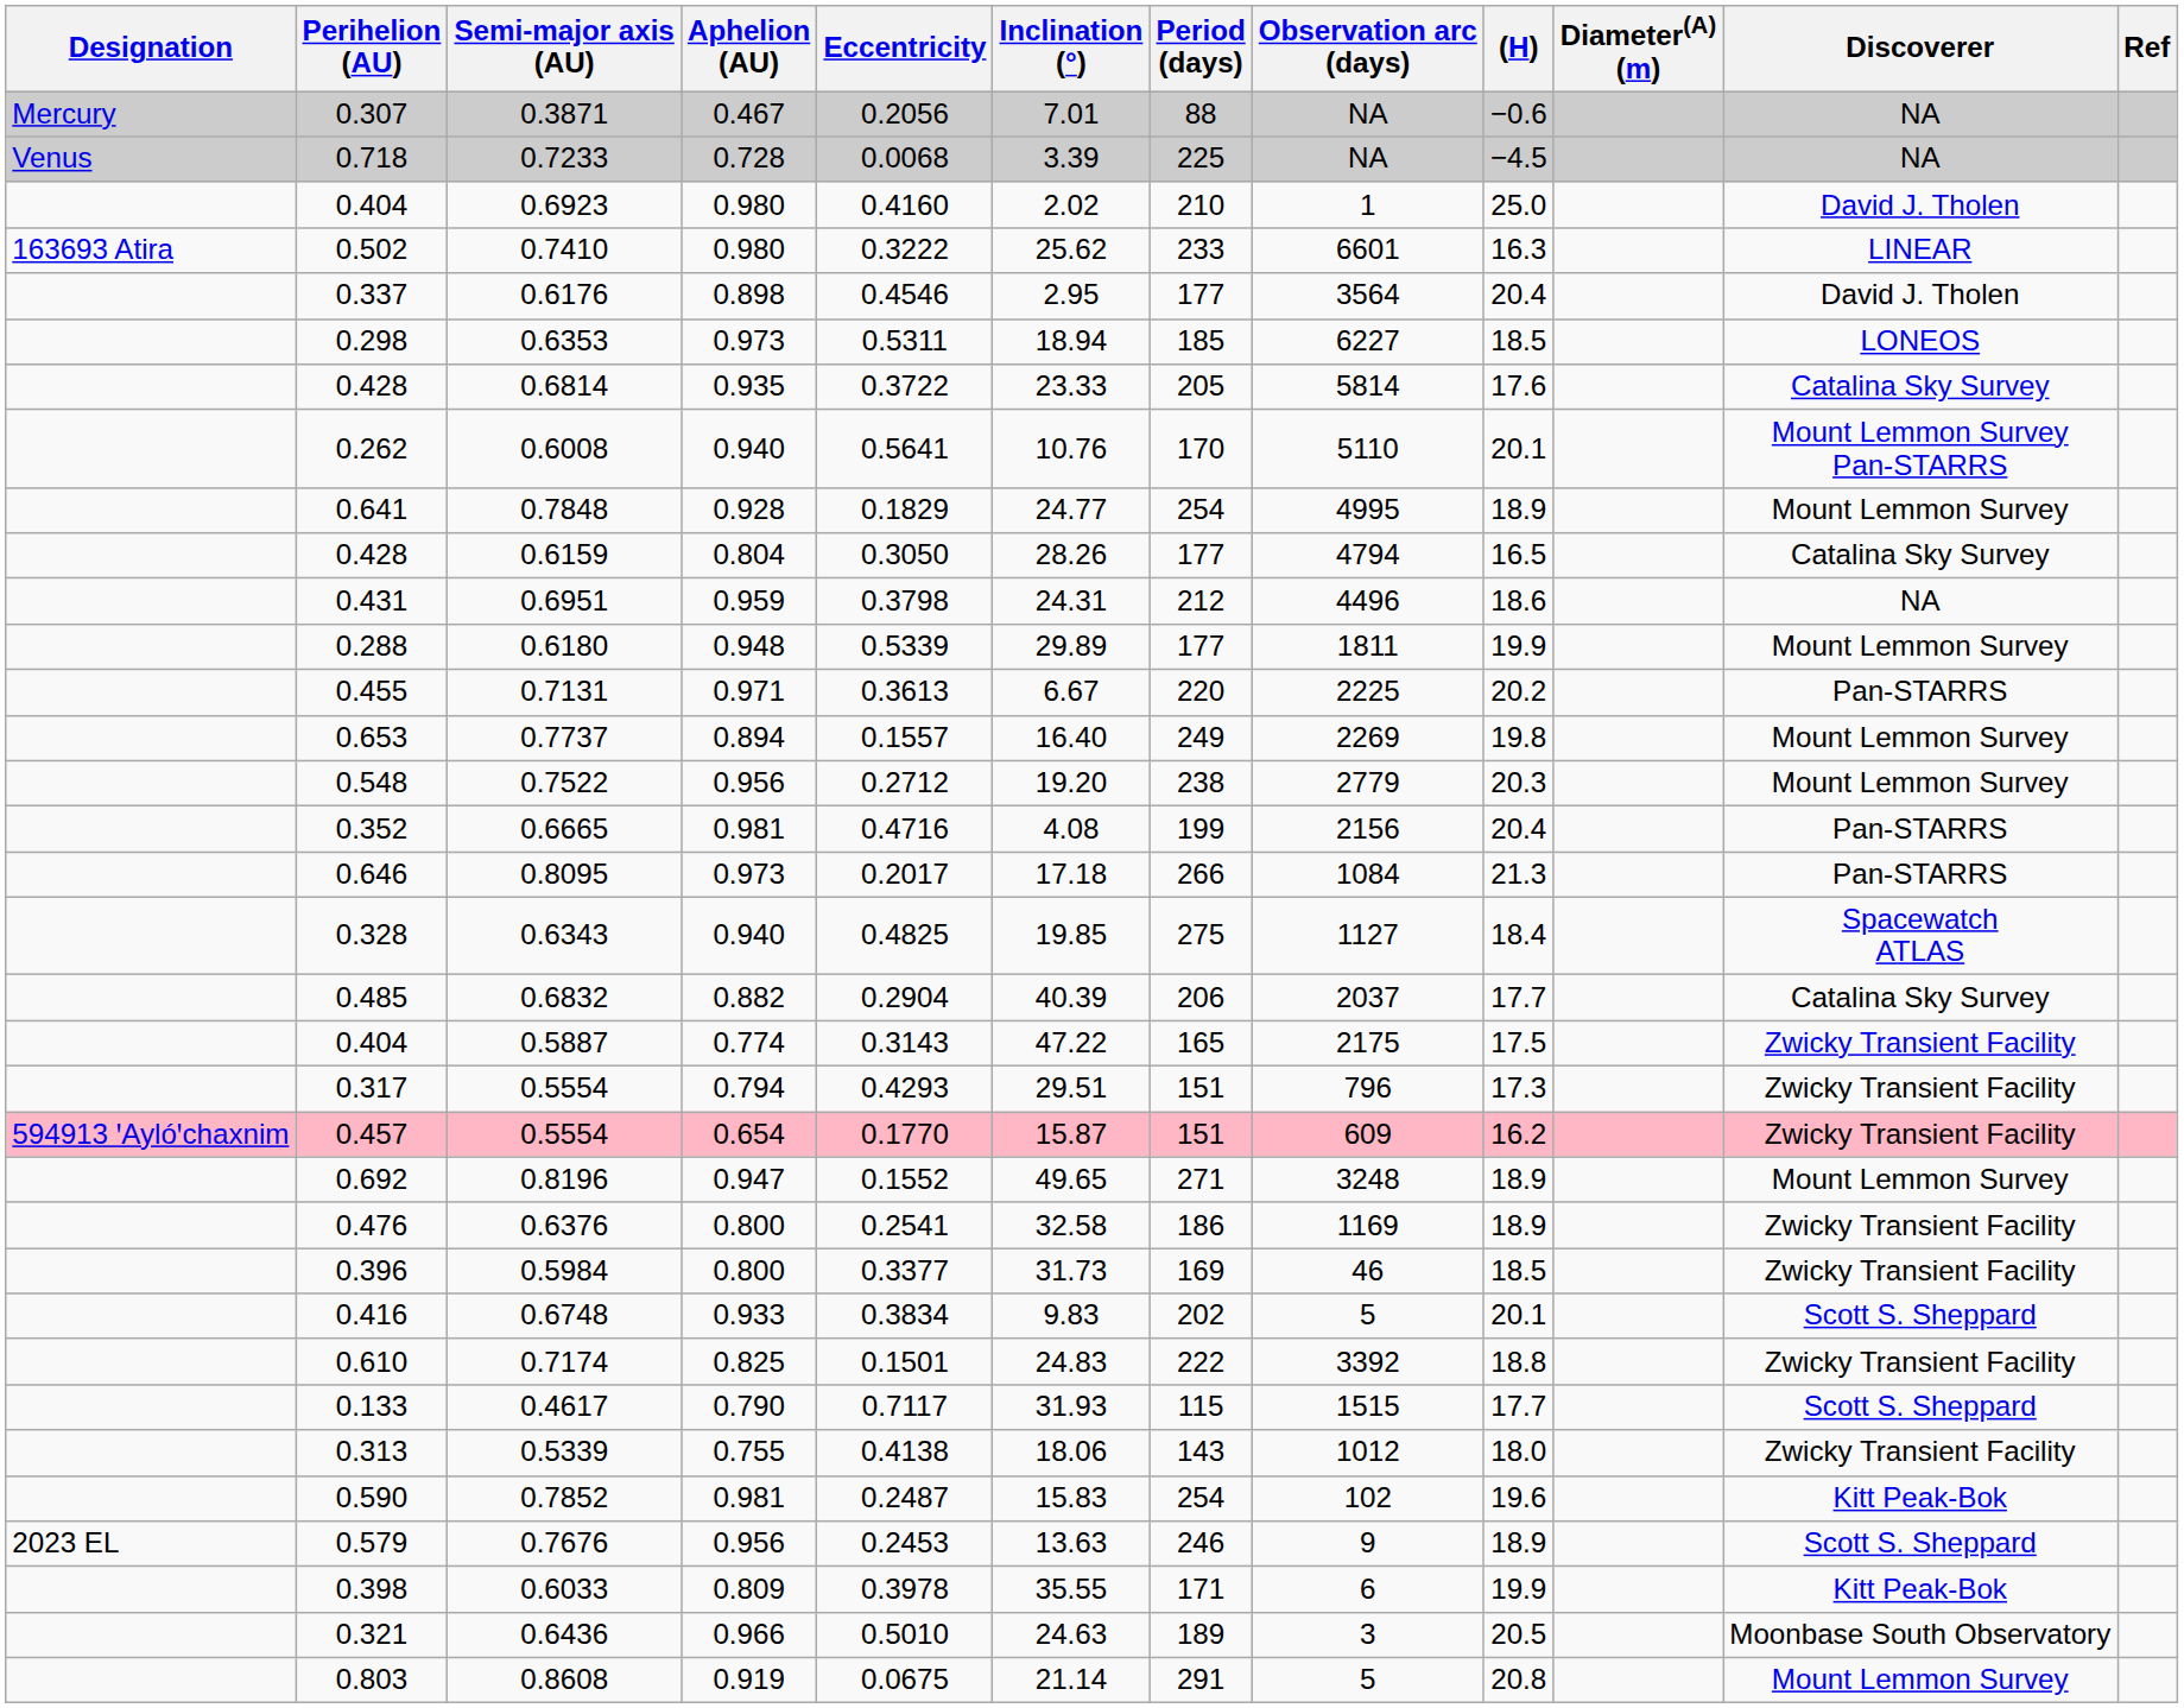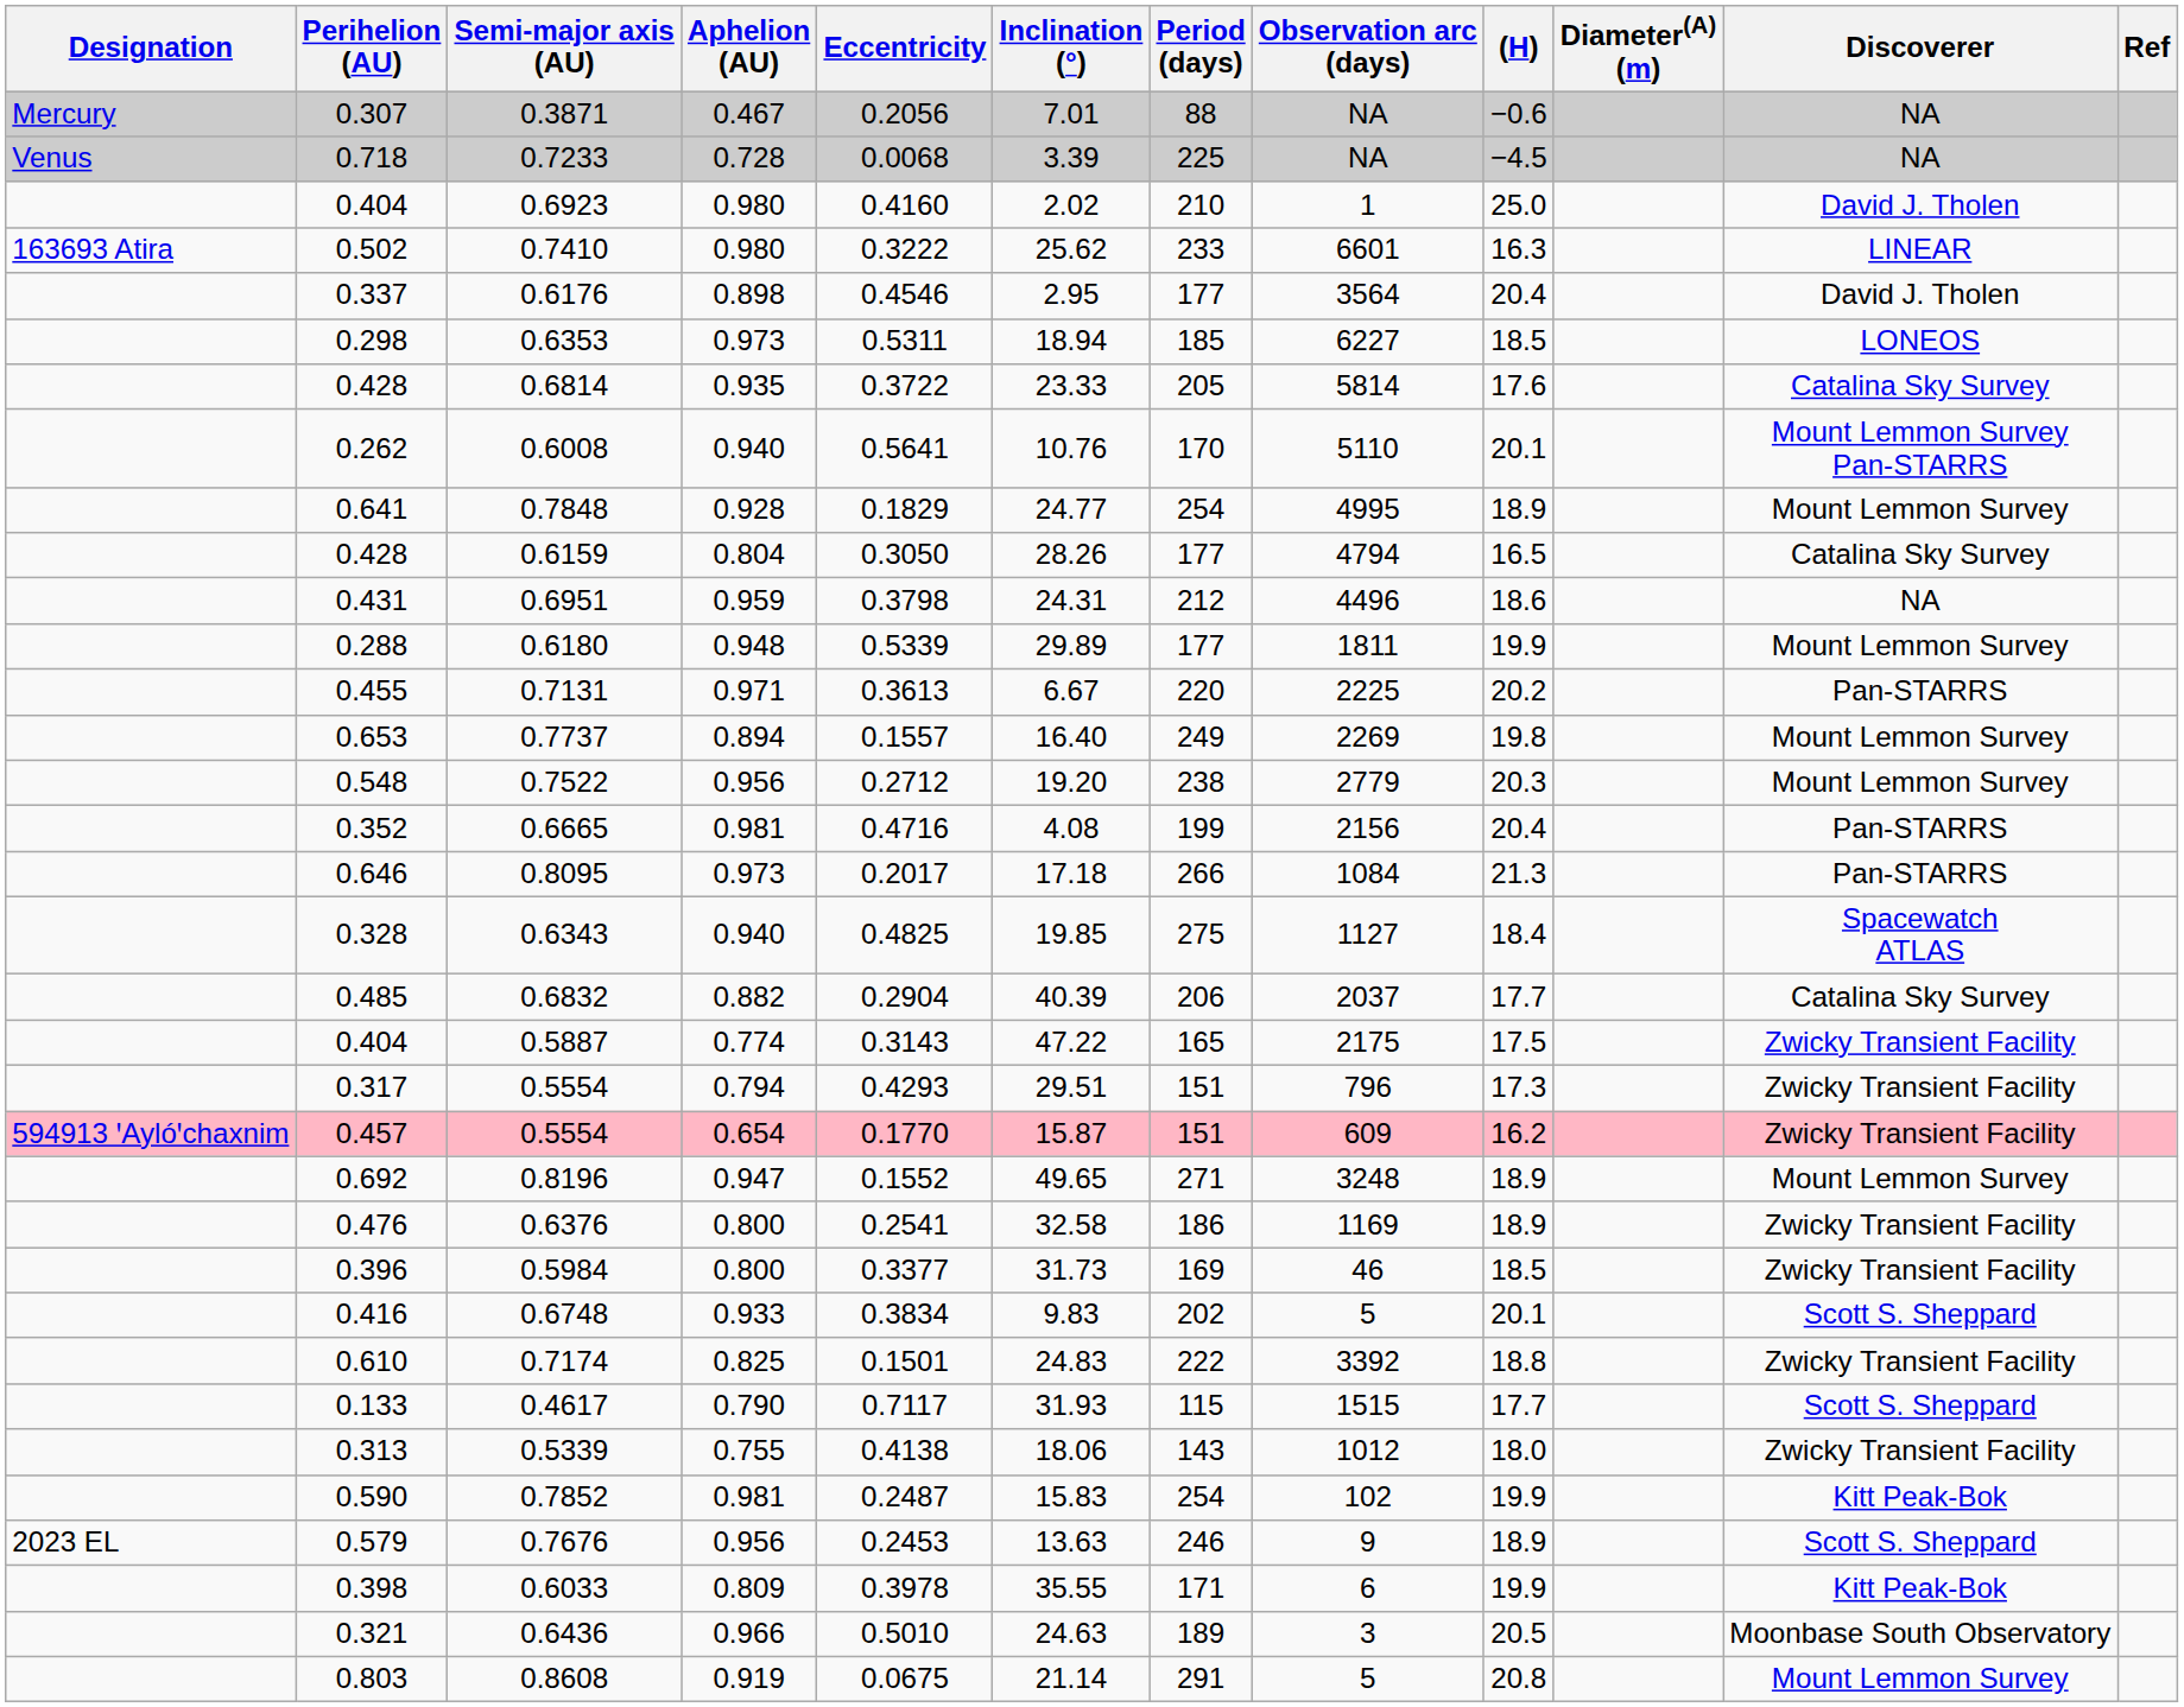0.7852 | (H): 19.6 -> 19.9
